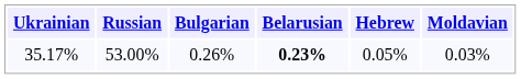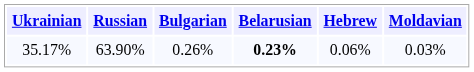35.17% | Russian: 53.00% -> 63.90%
35.17% | Hebrew: 0.05% -> 0.06%
